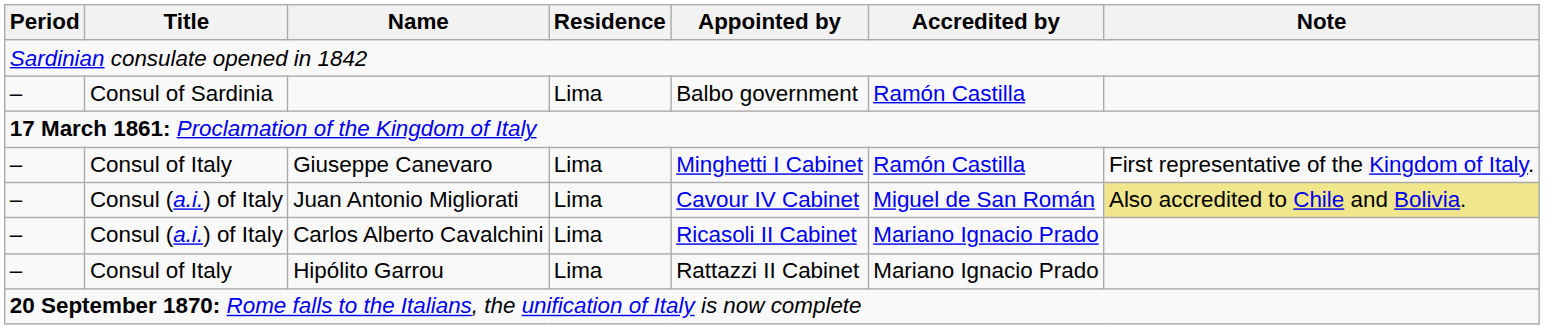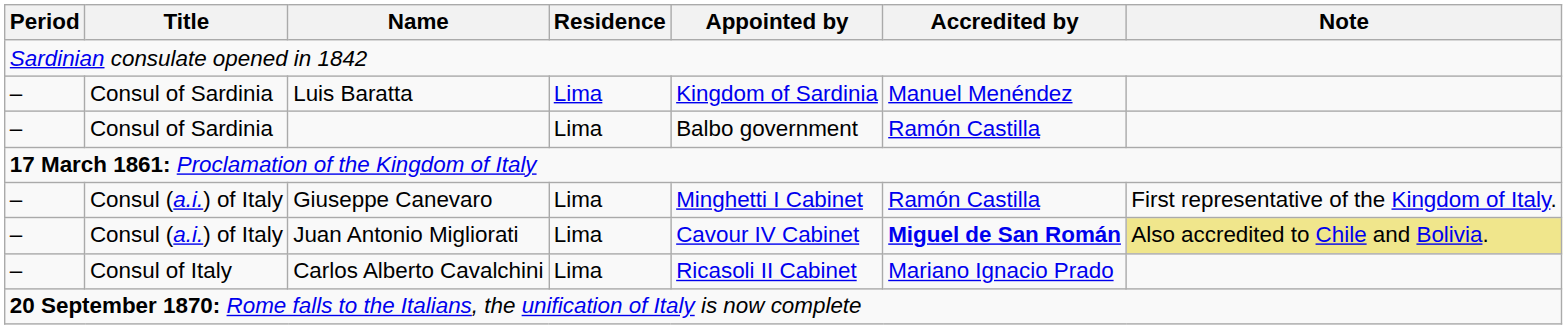+ row: – | Consul of Sardinia | Luis Baratta | Lima | Kingdom of Sardinia | Manuel Menéndez
Giuseppe Canevaro | Title: Consul of Italy -> Consul (a.i.) of Italy
Juan Antonio Migliorati | Accredited by: normal -> bold
Carlos Alberto Cavalchini | Title: Consul (a.i.) of Italy -> Consul of Italy
- row: – | Consul of Italy | Hipólito Garrou | Lima | Rattazzi II Cabinet | Mariano Ignacio Prado
